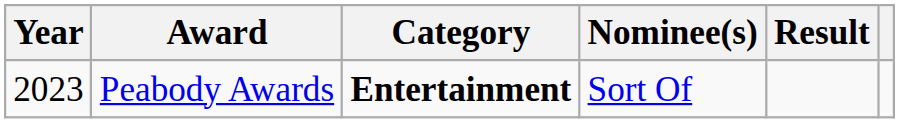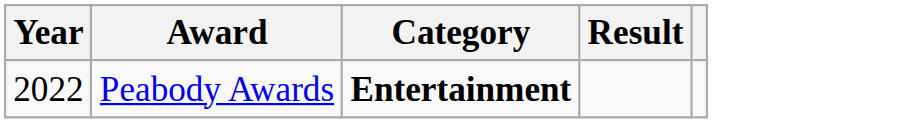- column: Nominee(s) | Sort Of
Peabody Awards | Year: 2023 -> 2022
